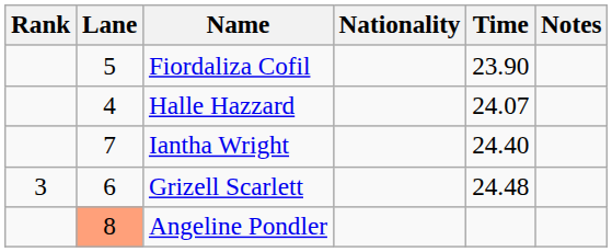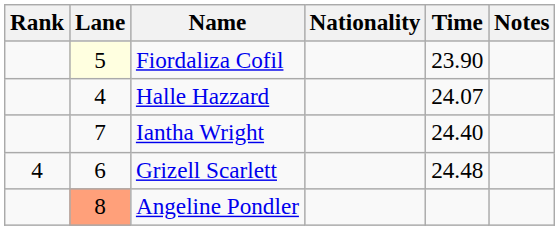Fiordaliza Cofil | Lane: no background -> lightyellow background
Grizell Scarlett | Rank: 3 -> 4
